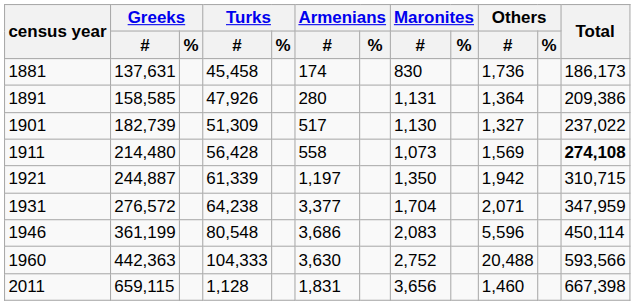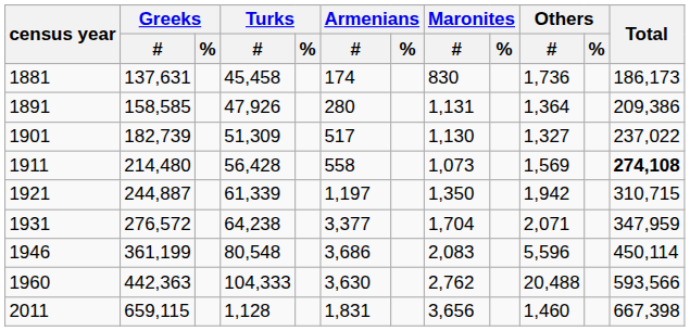1960 | Maronites / #: 2,752 -> 2,762
